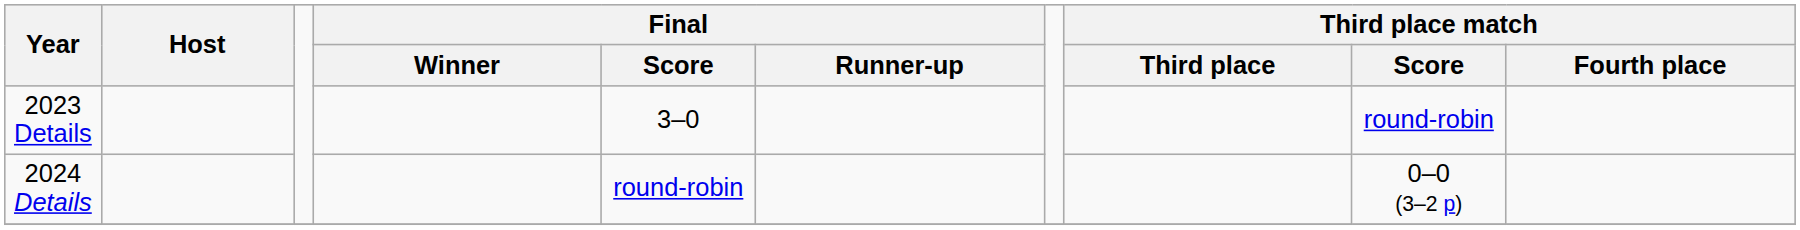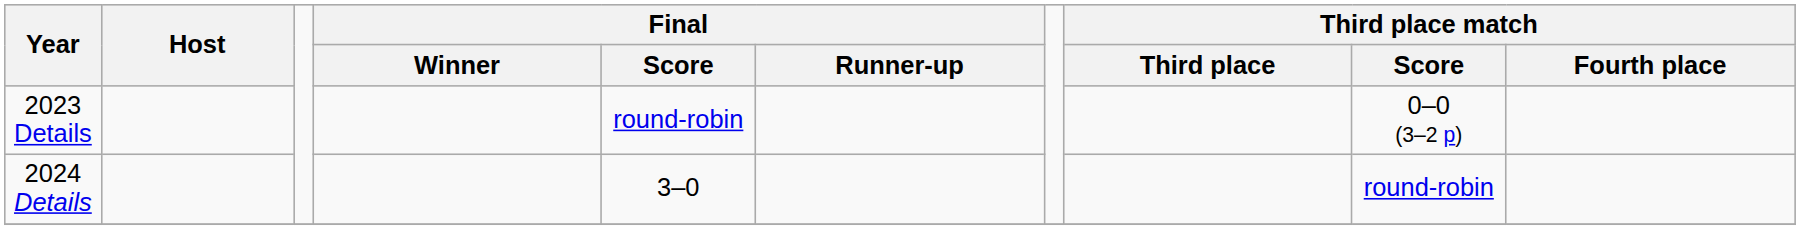2023 Details | Final / Score: 3–0 -> round-robin
2023 Details | Third place match / Score: round-robin -> 0–0 (3–2 p)
2024 Details | Final / Score: round-robin -> 3–0
2024 Details | Third place match / Score: 0–0 (3–2 p) -> round-robin
